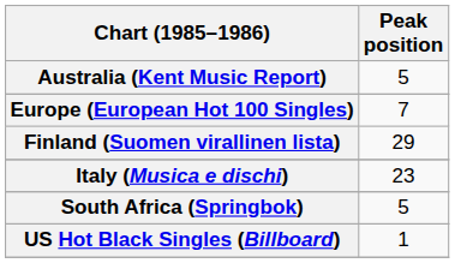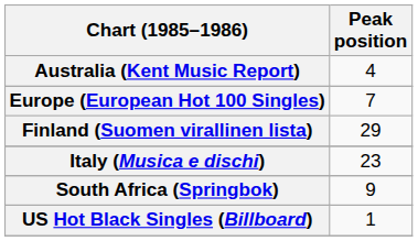Australia (Kent Music Report) | Peak position: 5 -> 4
South Africa (Springbok) | Peak position: 5 -> 9
